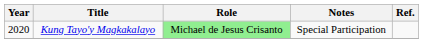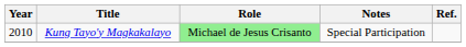Kung Tayo'y Magkakalayo | Year: 2020 -> 2010
